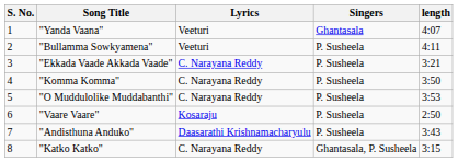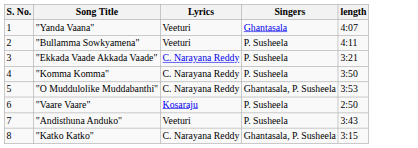"O Muddulolike Muddabanthi" | Singers: P. Susheela -> Ghantasala, P. Susheela
"Andisthuna Anduko" | Lyrics: Daasarathi Krishnamacharyulu -> Veeturi
